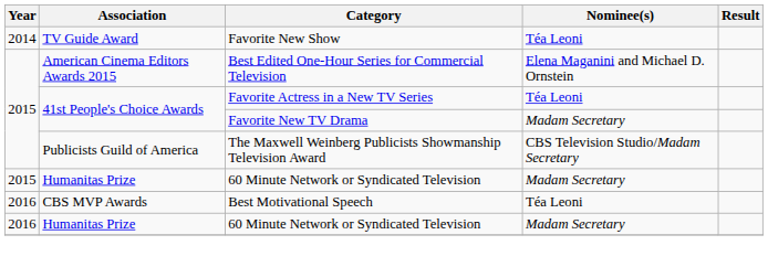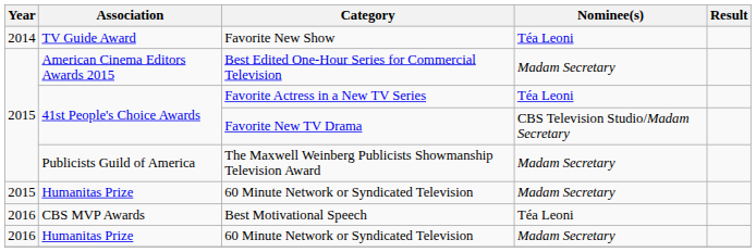Best Edited One-Hour Series for Commercial Television | Nominee(s): Elena Maganini and Michael D. Ornstein -> Madam Secretary
Favorite New TV Drama | Nominee(s): Madam Secretary -> CBS Television Studio/Madam Secretary
The Maxwell Weinberg Publicists Showmanship Television Award | Nominee(s): CBS Television Studio/Madam Secretary -> Madam Secretary
